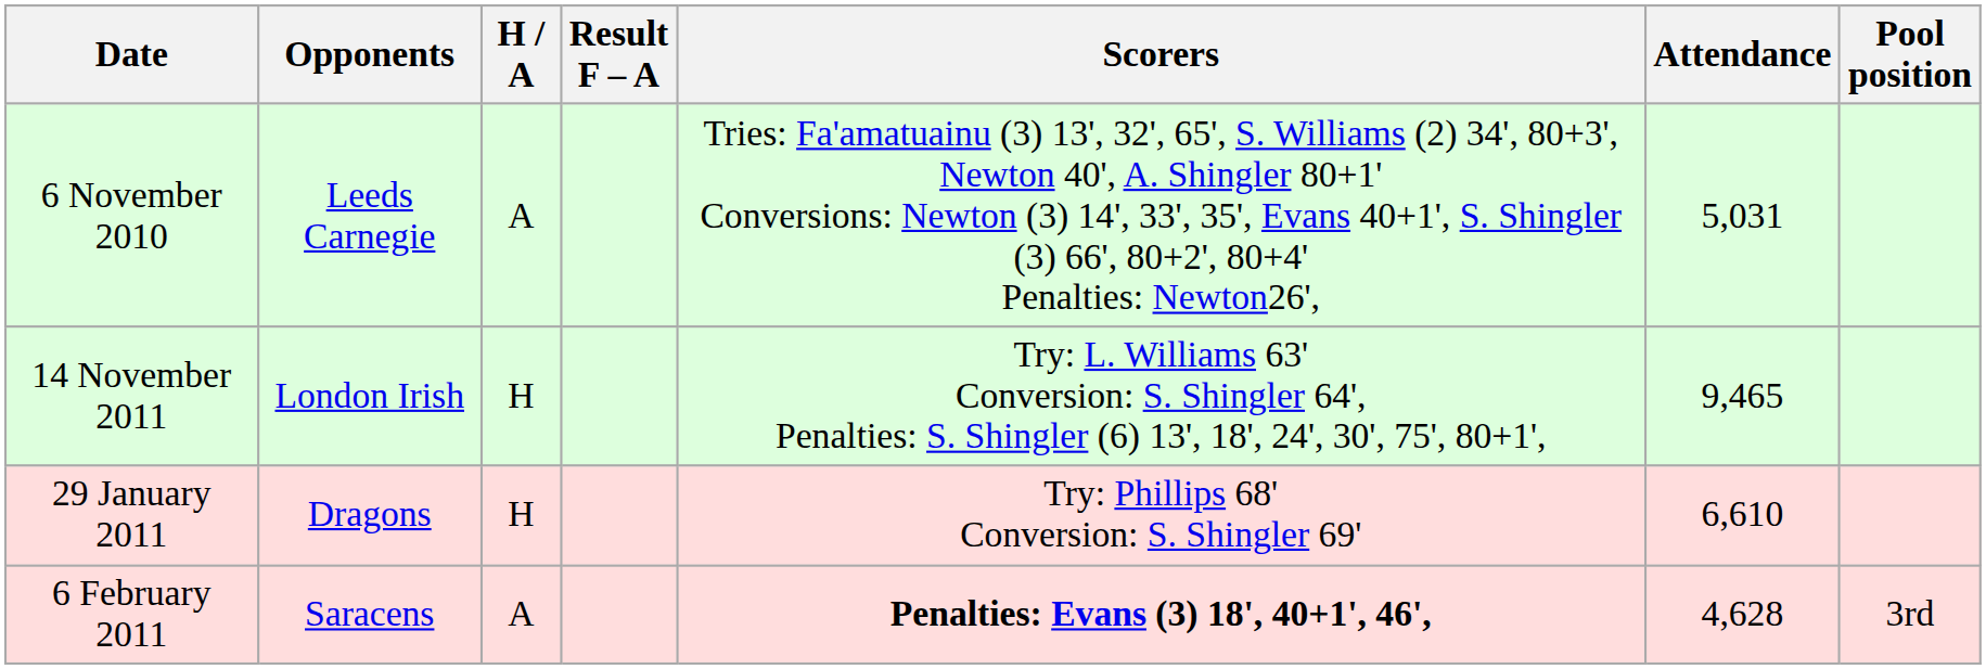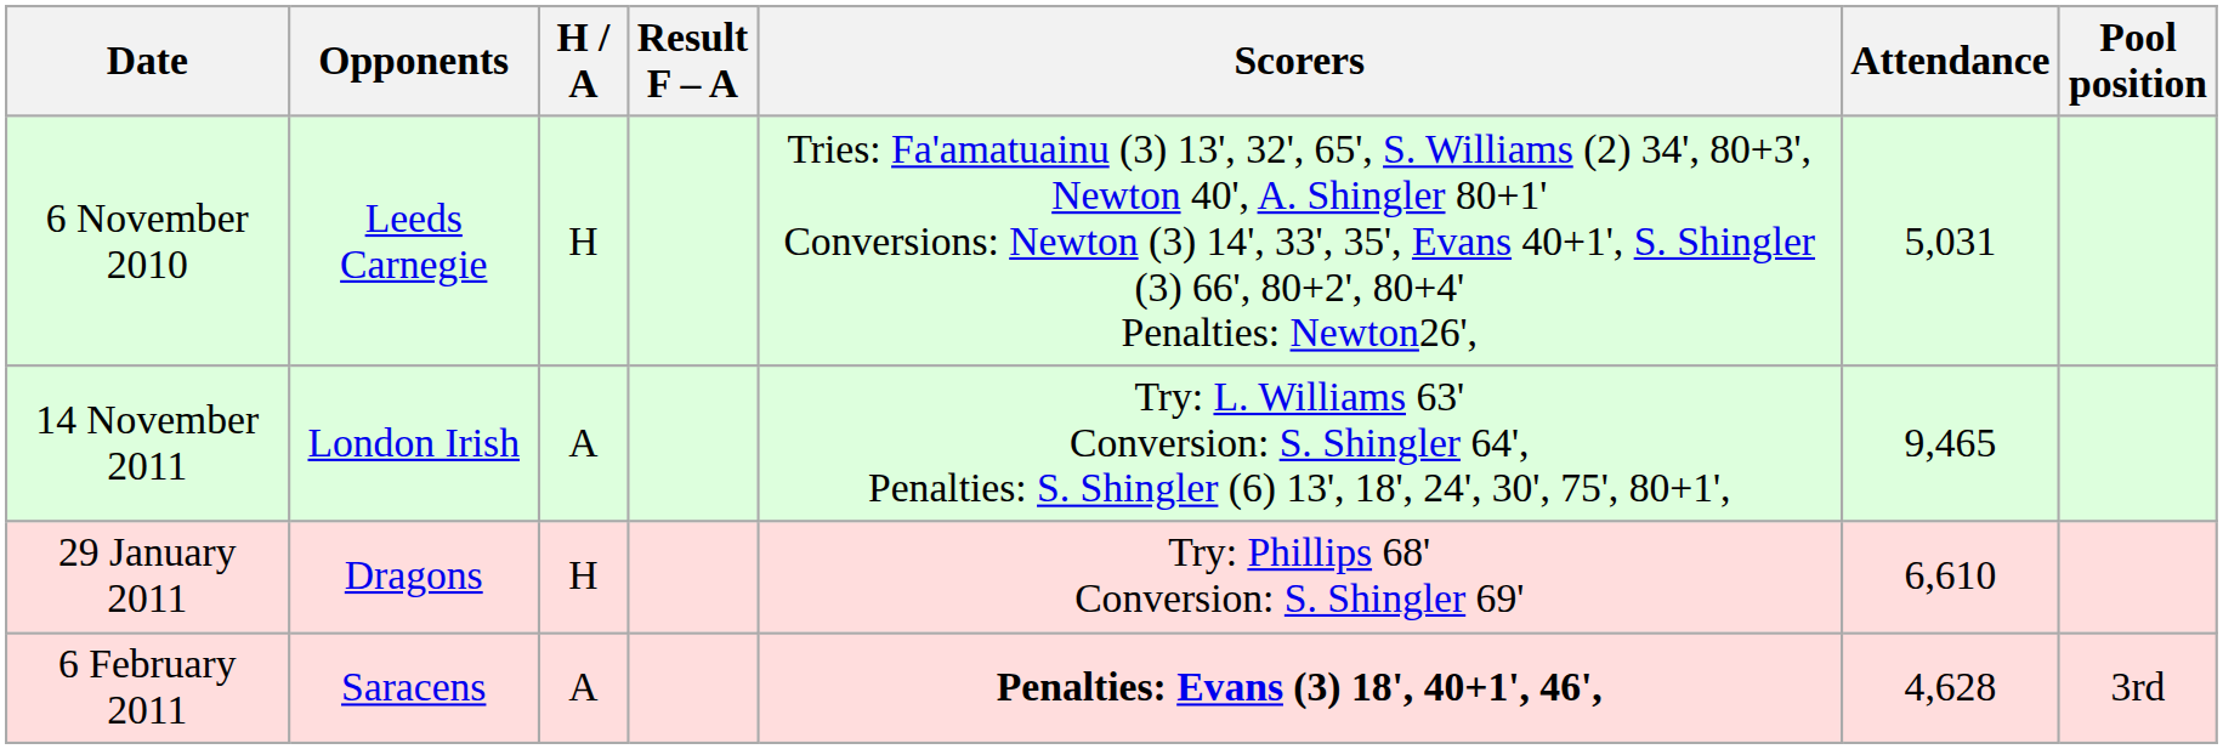6 November 2010 | H / A: A -> H
14 November 2011 | H / A: H -> A
